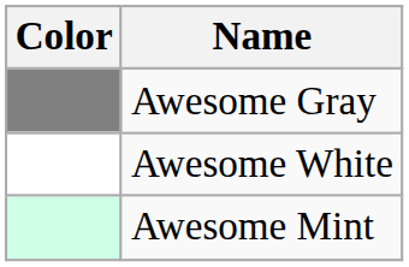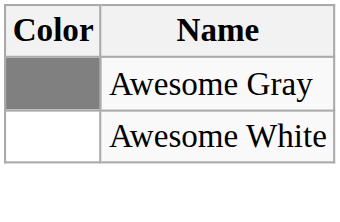- row: Awesome Mint
